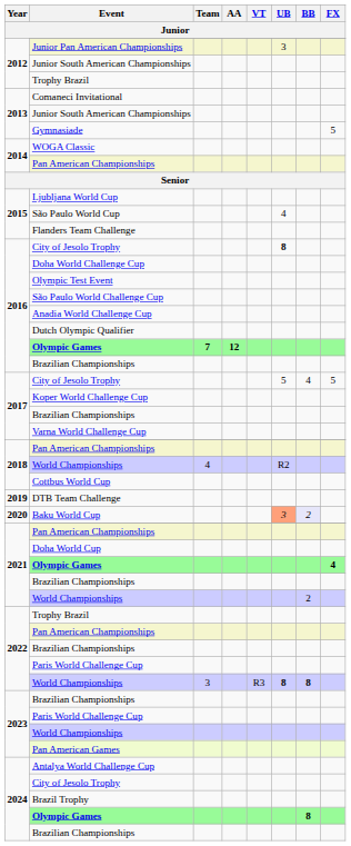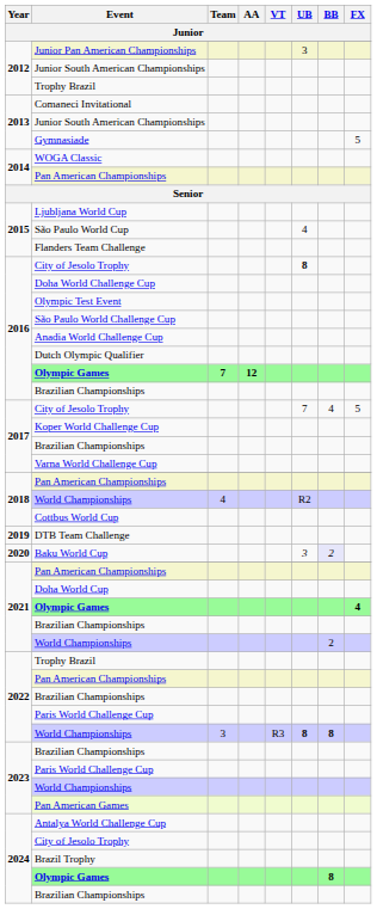2017 / City of Jesolo Trophy | UB: 5 -> 7
Baku World Cup | UB: lightsalmon background -> no background
